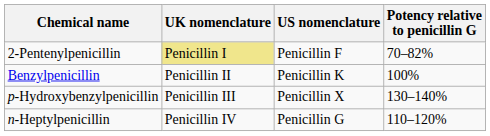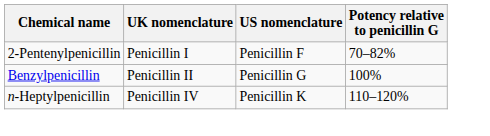2-Pentenylpenicillin | UK nomenclature: khaki background -> no background
Benzylpenicillin | US nomenclature: Penicillin K -> Penicillin G
- row: p-Hydroxybenzylpenicillin | Penicillin III | Penicillin X | 130–140%
n-Heptylpenicillin | US nomenclature: Penicillin G -> Penicillin K
